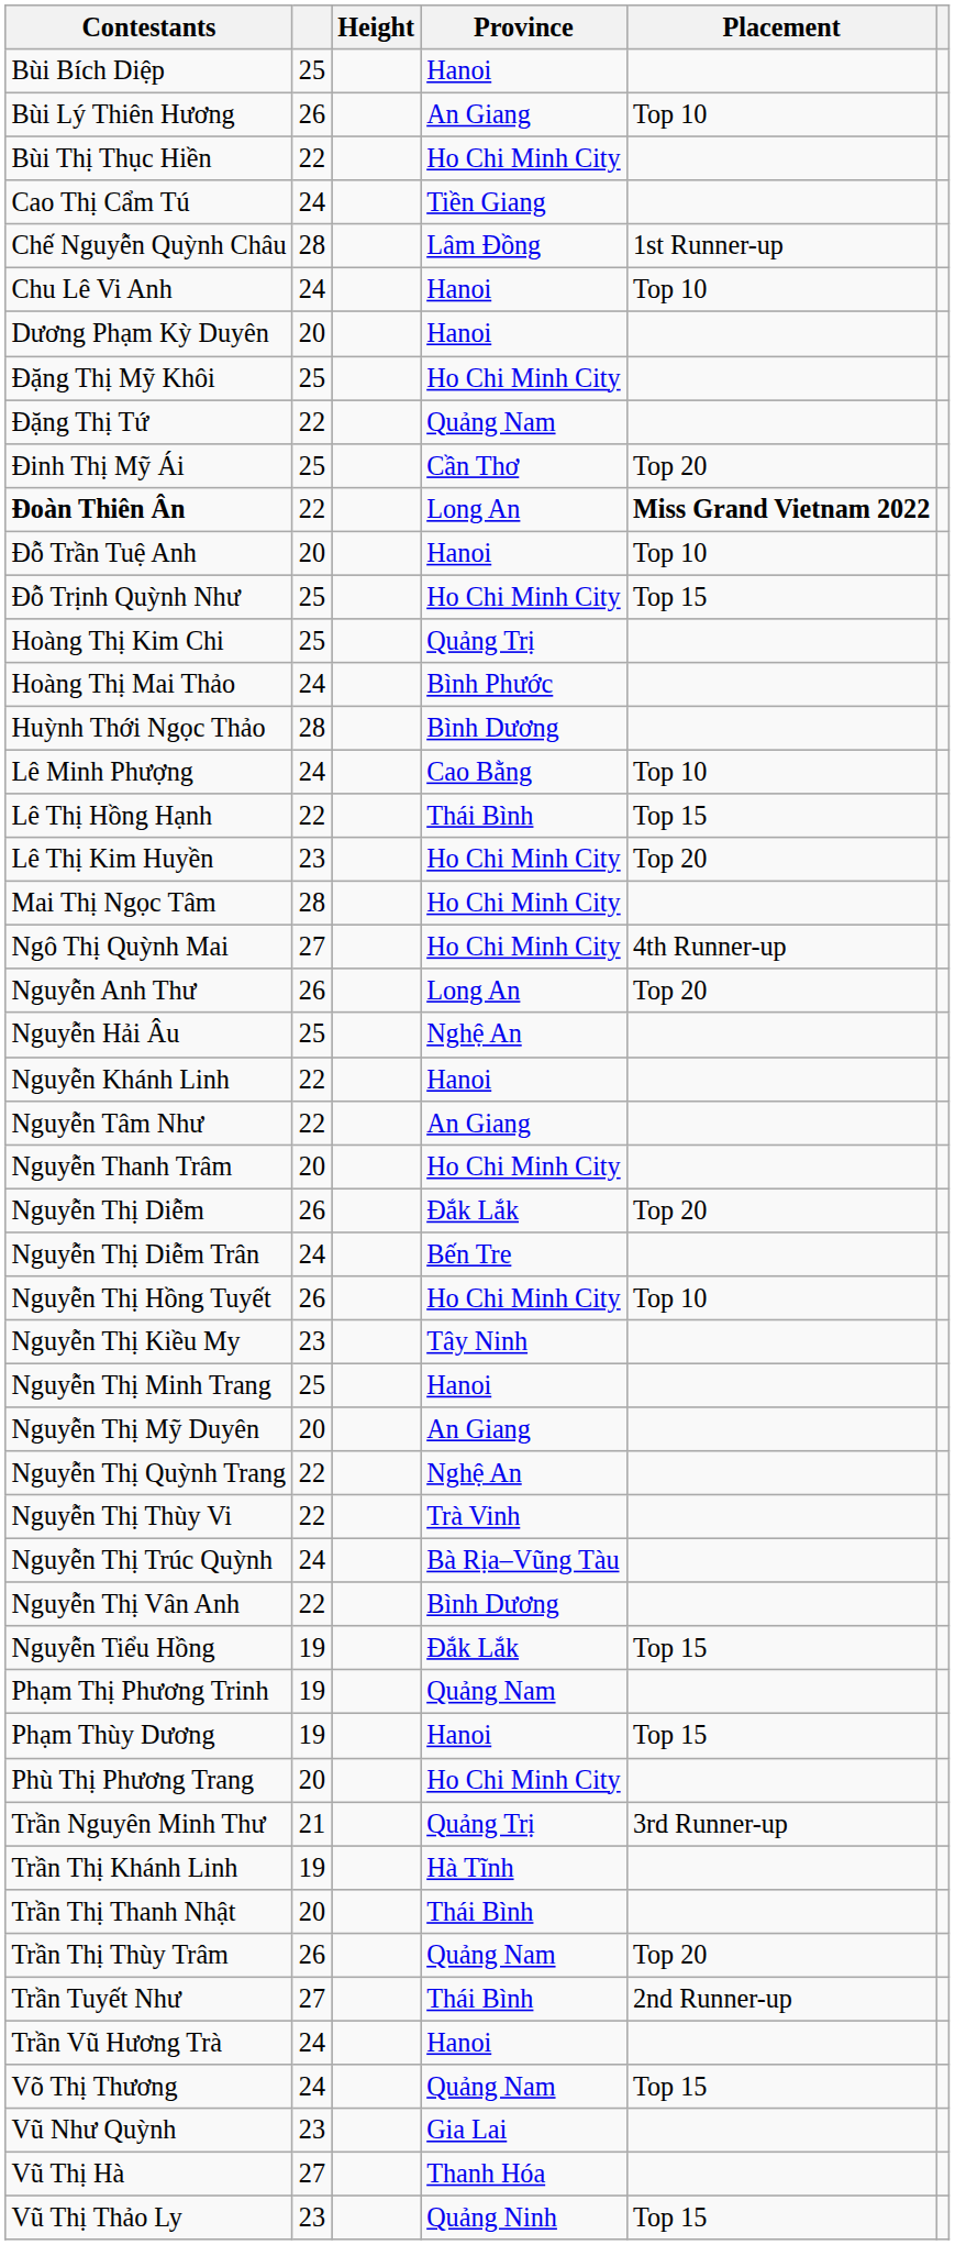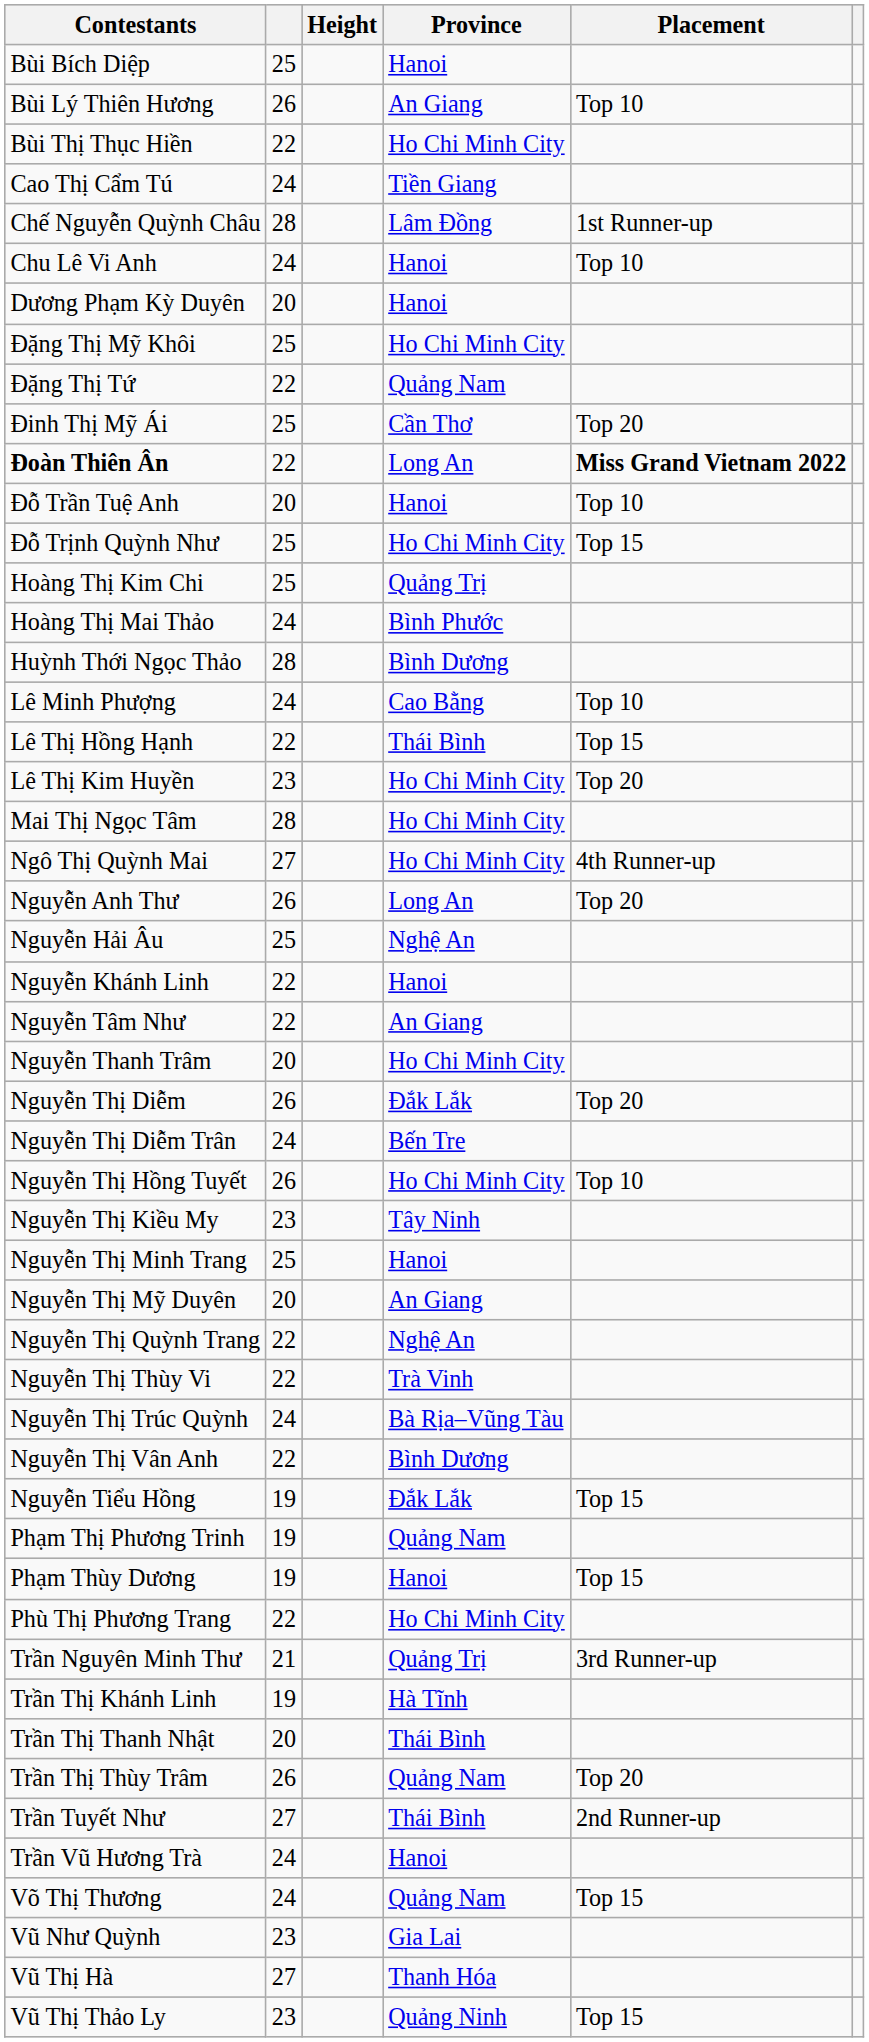Phù Thị Phương Trang | column 2: 20 -> 22
